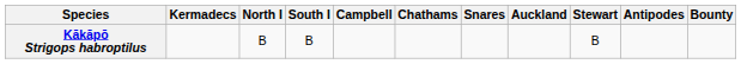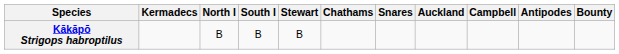columns swapped: Stewart <-> Campbell
